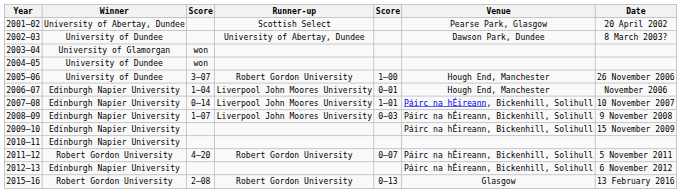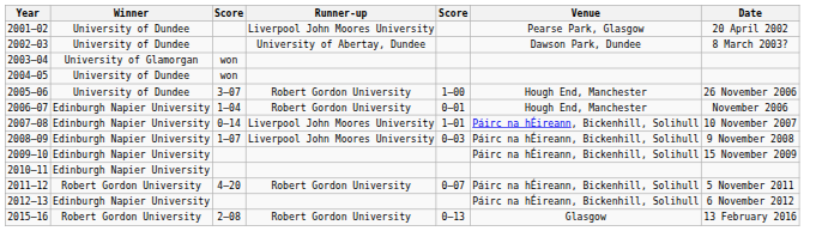2001–02 | Winner: University of Abertay, Dundee -> University of Dundee
2001–02 | Runner-up: Scottish Select -> Liverpool John Moores University
2006–07 | Runner-up: Liverpool John Moores University -> Robert Gordon University
